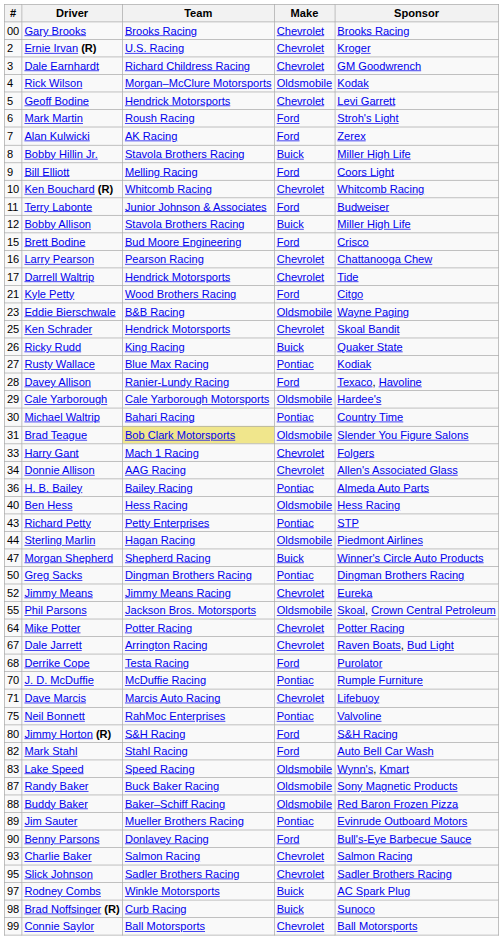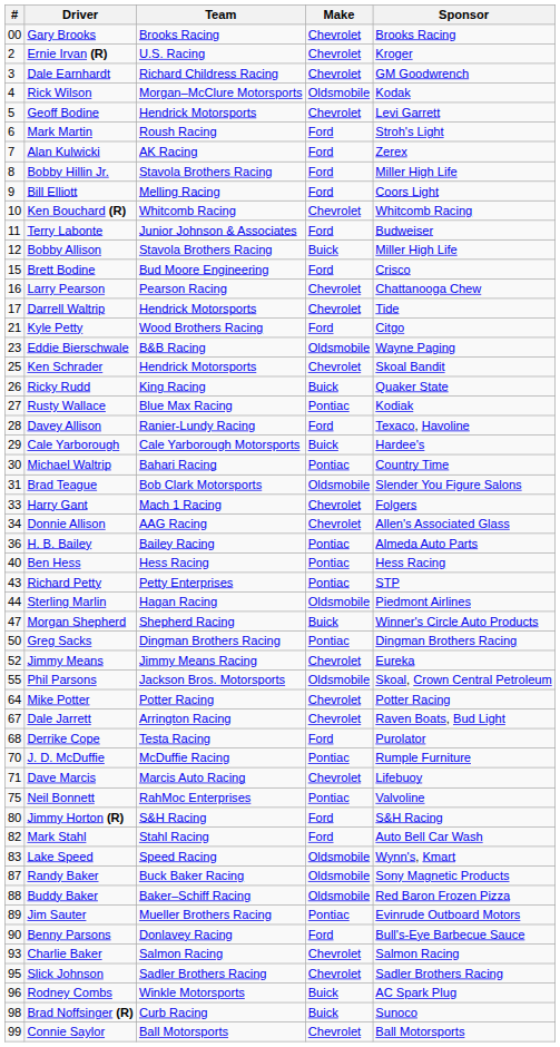Bobby Hillin Jr. | Make: Buick -> Ford
Cale Yarborough | Make: Oldsmobile -> Buick
Brad Teague | Team: khaki background -> no background
Ben Hess | Make: Oldsmobile -> Pontiac
Rodney Combs | #: 97 -> 96
